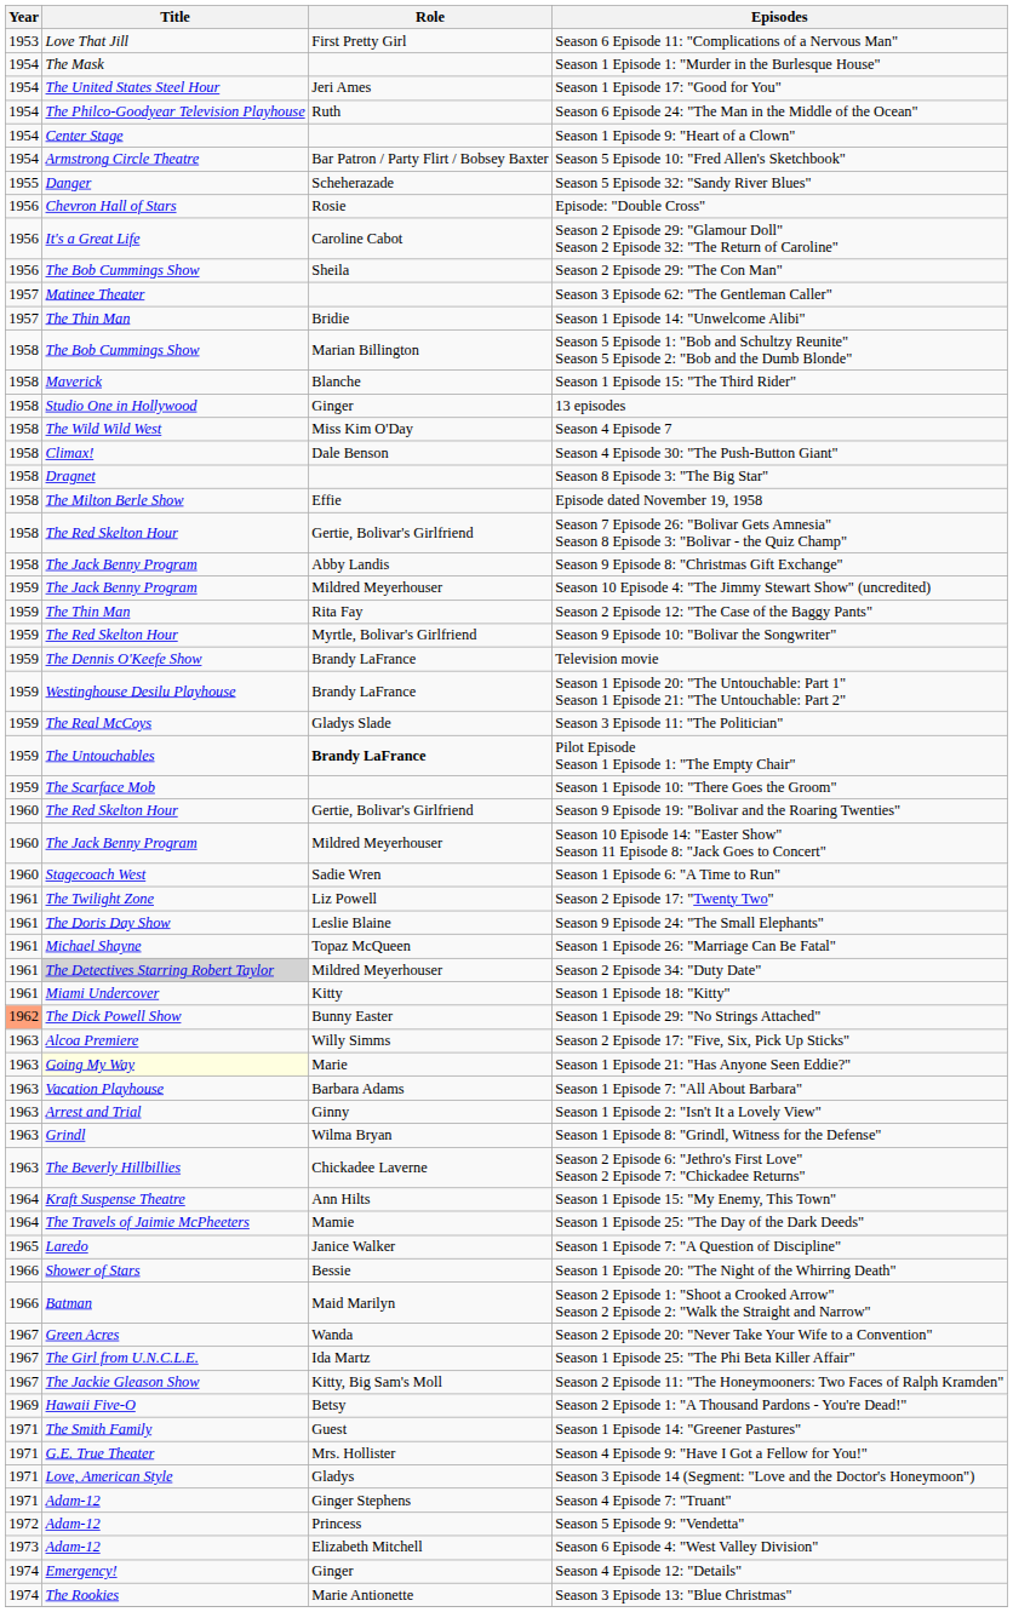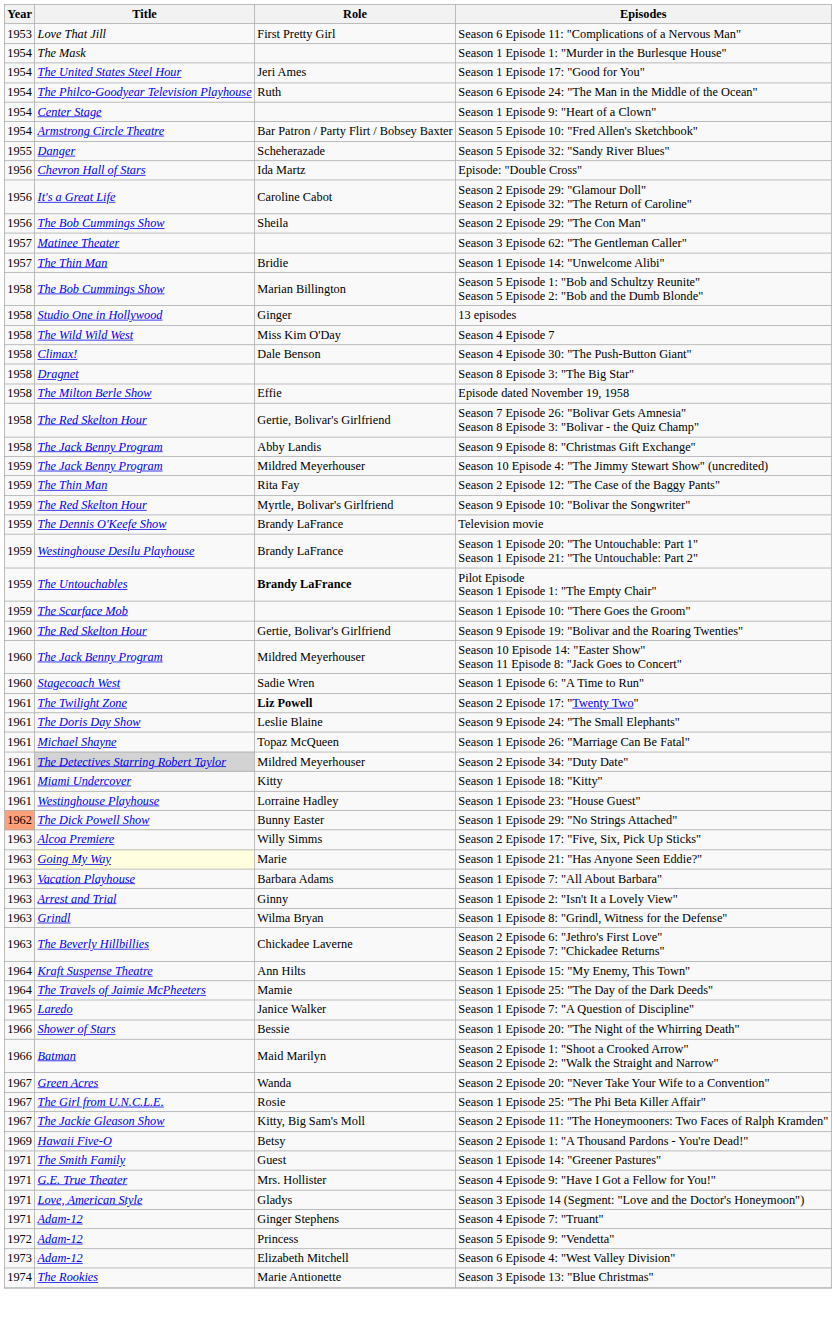Episode: "Double Cross" | Role: Rosie -> Ida Martz
- row: 1958 | Maverick | Blanche | Season 1 Episode 15: "The Third Rider"
- row: 1959 | The Real McCoys | Gladys Slade | Season 3 Episode 11: "The Politician"
Season 2 Episode 17: "Twenty Two" | Role: normal -> bold
+ row: 1961 | Westinghouse Playhouse | Lorraine Hadley | Season 1 Episode 23: "House Guest"
Season 1 Episode 25: "The Phi Beta Killer Affair" | Role: Ida Martz -> Rosie
- row: 1974 | Emergency! | Ginger | Season 4 Episode 12: "Details"
